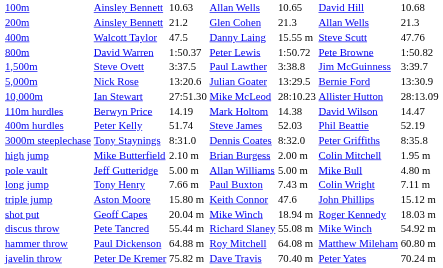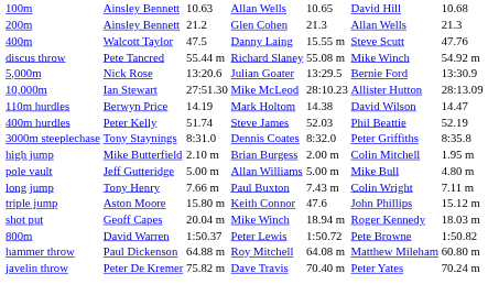rows swapped: 800m <-> discus throw
- row: 1,500m | Steve Ovett | 3:37.5 | Paul Lawther | 3:38.8 | Jim McGuinness | 3:39.7
